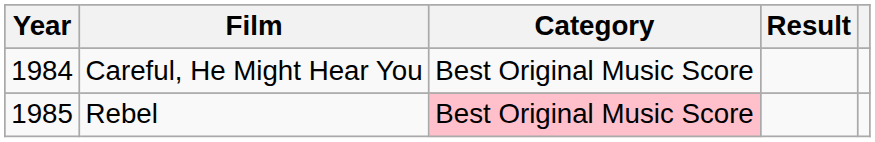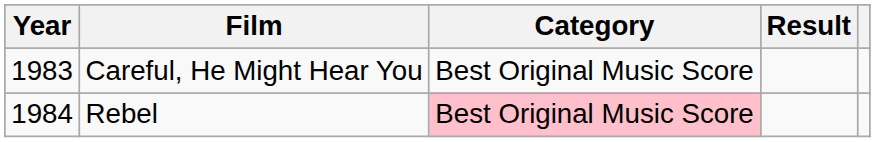Careful, He Might Hear You | Year: 1984 -> 1983
Rebel | Year: 1985 -> 1984
